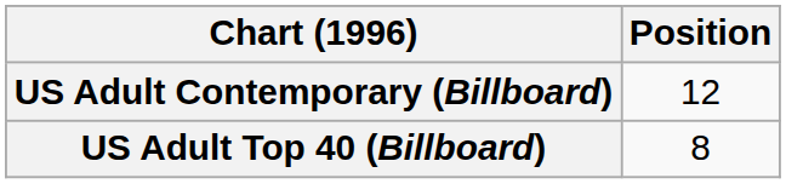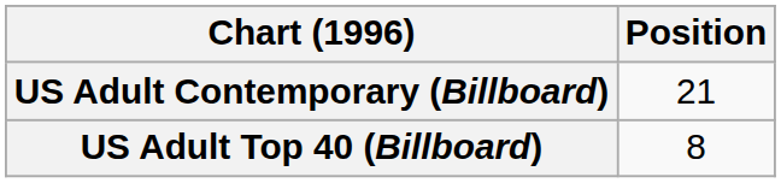US Adult Contemporary (Billboard) | Position: 12 -> 21
